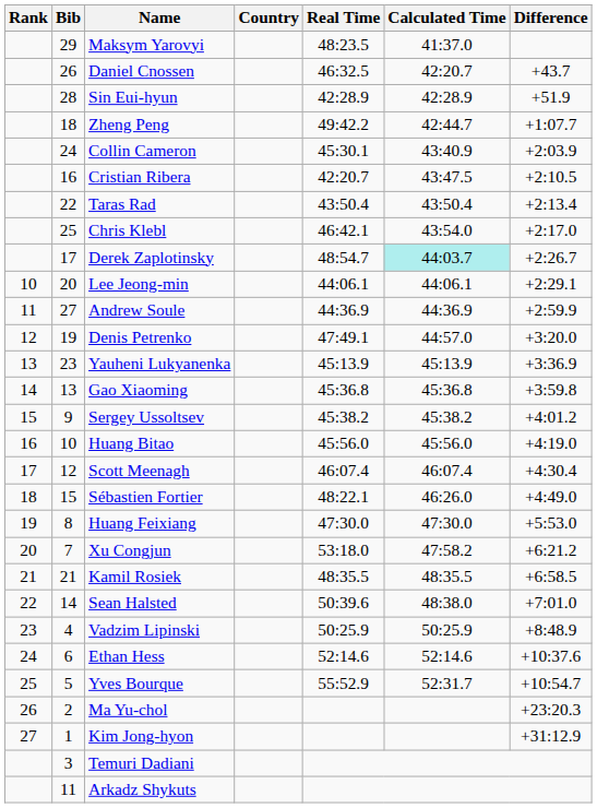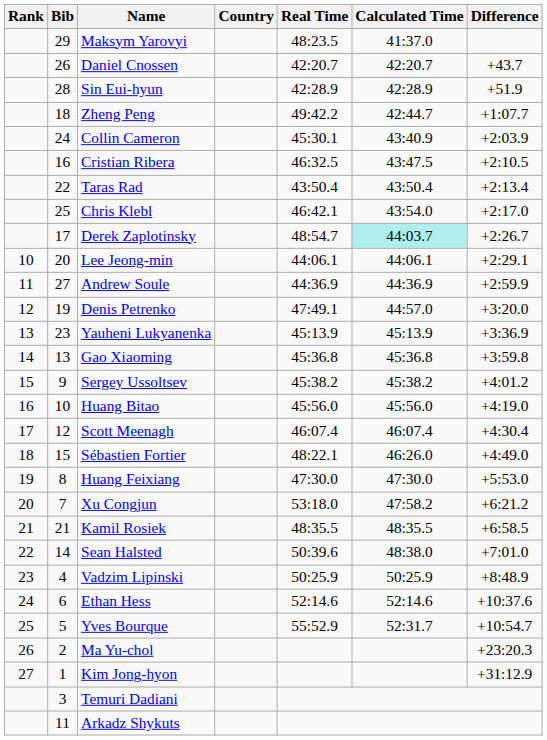Daniel Cnossen | Real Time: 46:32.5 -> 42:20.7
Cristian Ribera | Real Time: 42:20.7 -> 46:32.5
